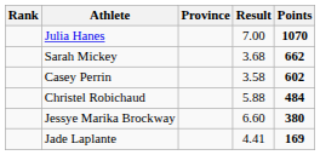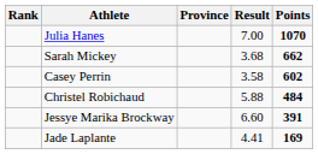Jessye Marika Brockway | Points: 380 -> 391
